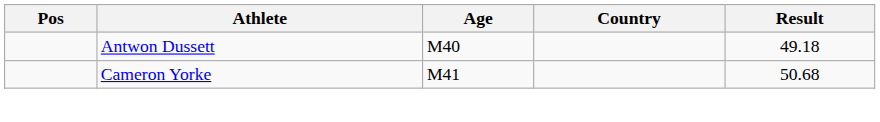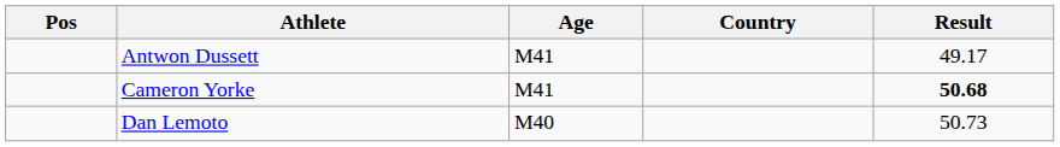Antwon Dussett | Age: M40 -> M41
Antwon Dussett | Result: 49.18 -> 49.17
Cameron Yorke | Result: normal -> bold
+ row: Dan Lemoto | M40 | 50.73
